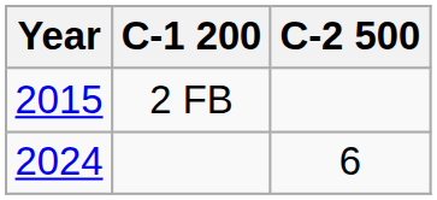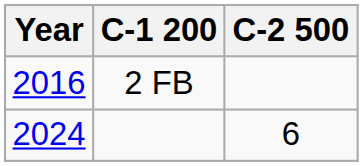2 FB | Year: 2015 -> 2016
